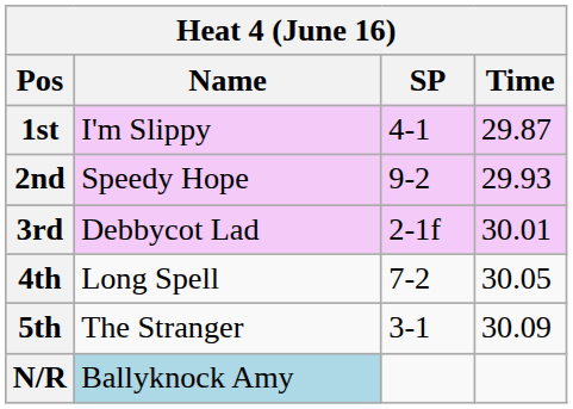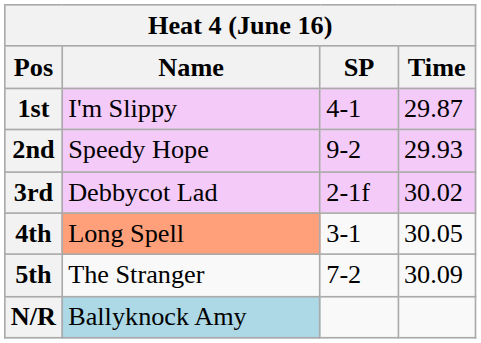3rd | Time: 30.01 -> 30.02
4th | Name: no background -> lightsalmon background
4th | SP: 7-2 -> 3-1
5th | SP: 3-1 -> 7-2
